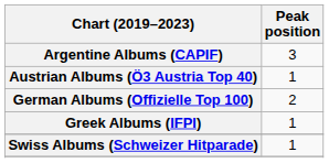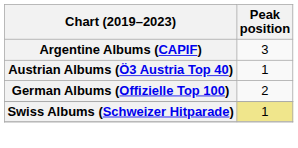- row: Greek Albums (IFPI) | 1
Swiss Albums (Schweizer Hitparade) | Peak position: no background -> khaki background
